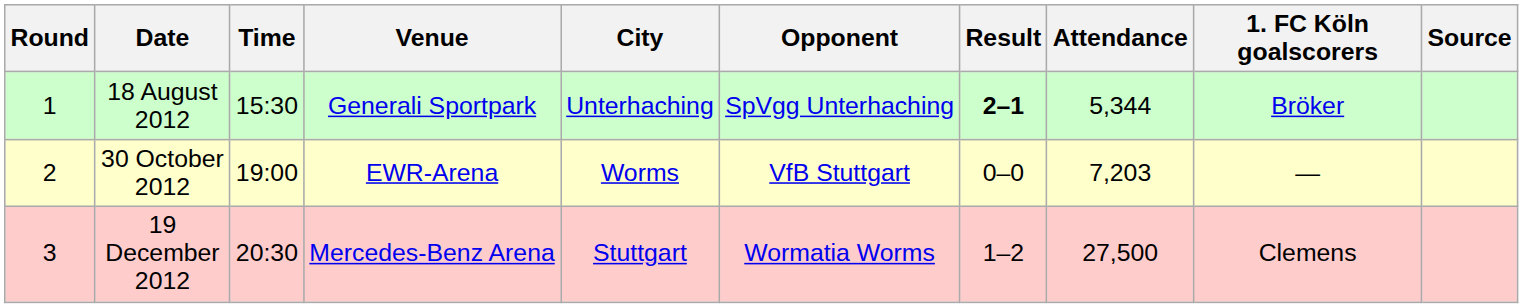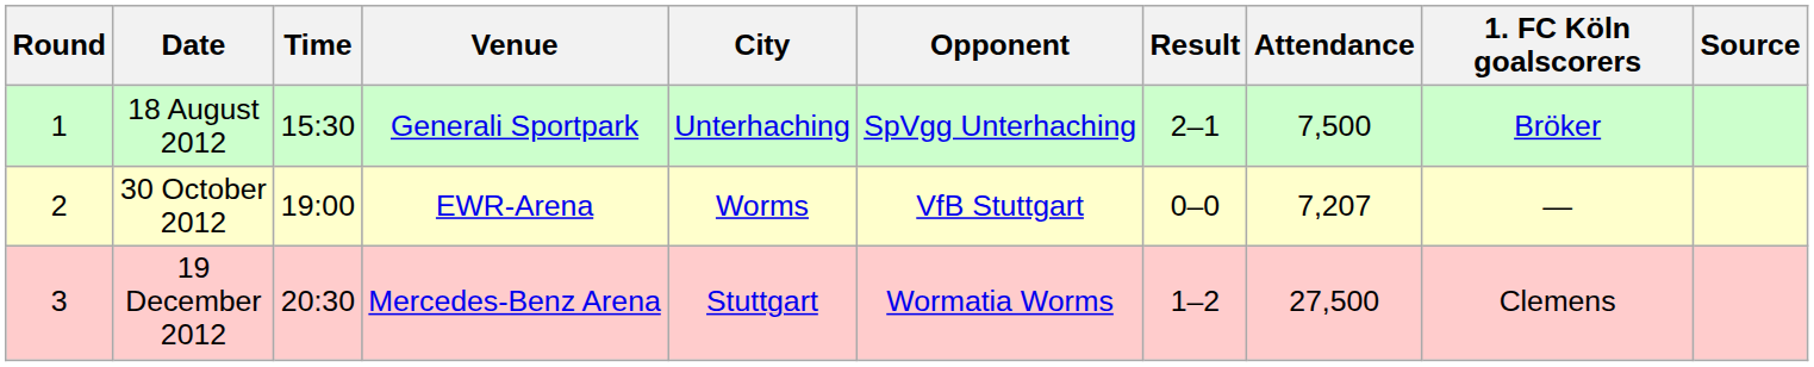18 August 2012 | Result: bold -> normal
18 August 2012 | Attendance: 5,344 -> 7,500
30 October 2012 | Attendance: 7,203 -> 7,207
